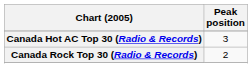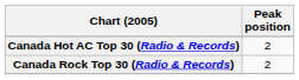Canada Hot AC Top 30 (Radio & Records) | Peak position: 3 -> 2
